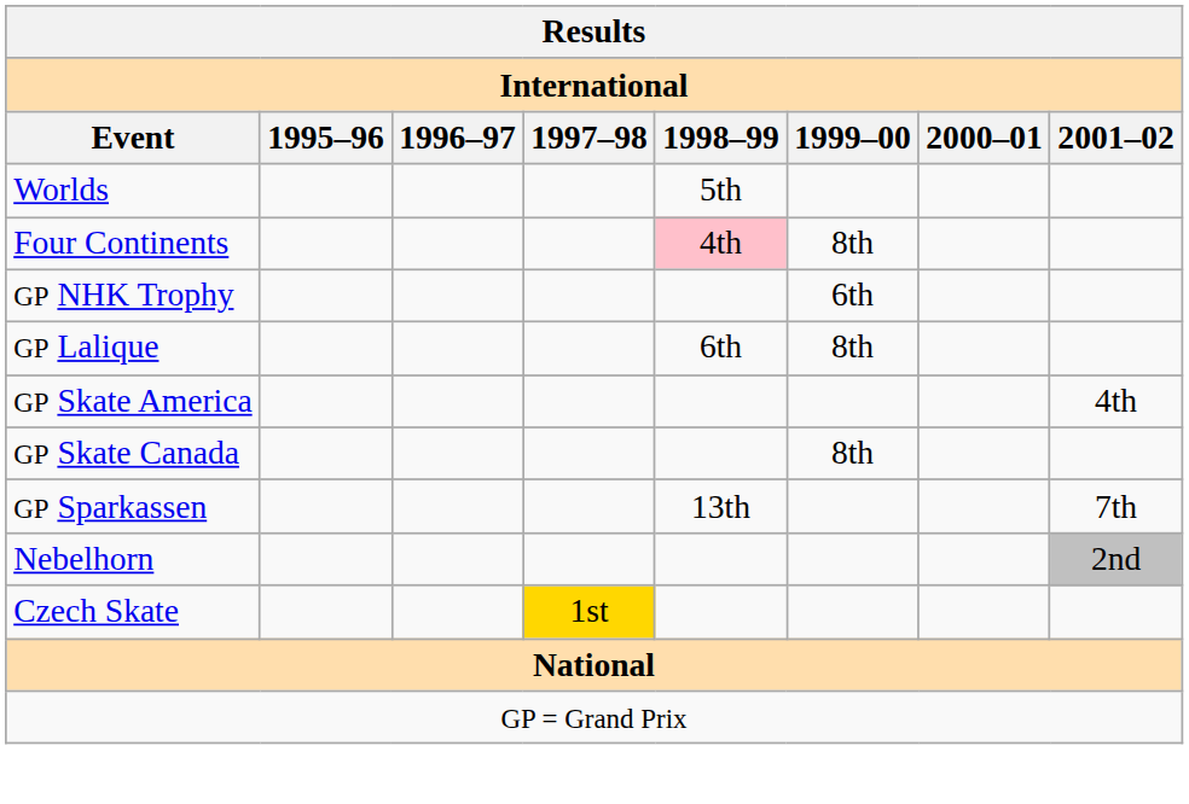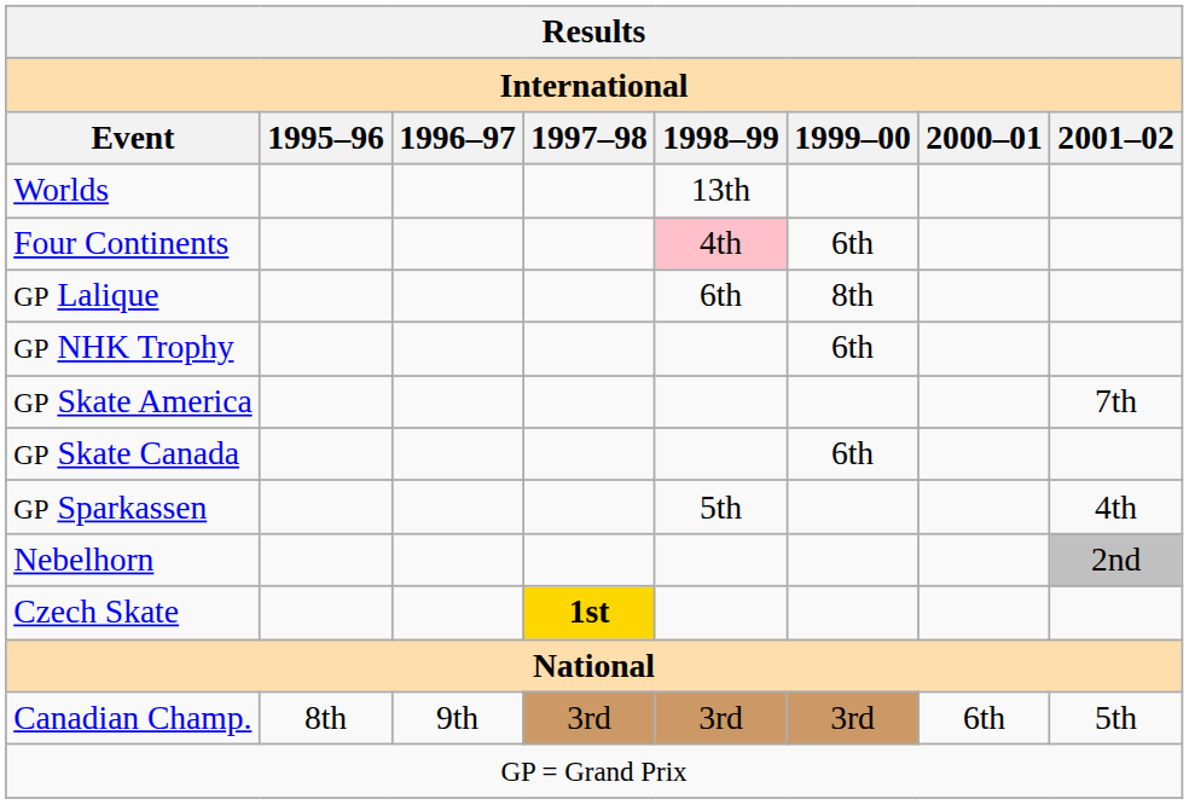Worlds | 1998–99: 5th -> 13th
Four Continents | 1999–00: 8th -> 6th
rows swapped: GP Lalique <-> GP NHK Trophy
GP Skate America | 2001–02: 4th -> 7th
GP Skate Canada | 1999–00: 8th -> 6th
GP Sparkassen | 1998–99: 13th -> 5th
GP Sparkassen | 2001–02: 7th -> 4th
Czech Skate | 1997–98: normal -> bold
+ row: Canadian Champ. | 8th | 9th | 3rd | 3rd | 3rd | 6th | 5th
